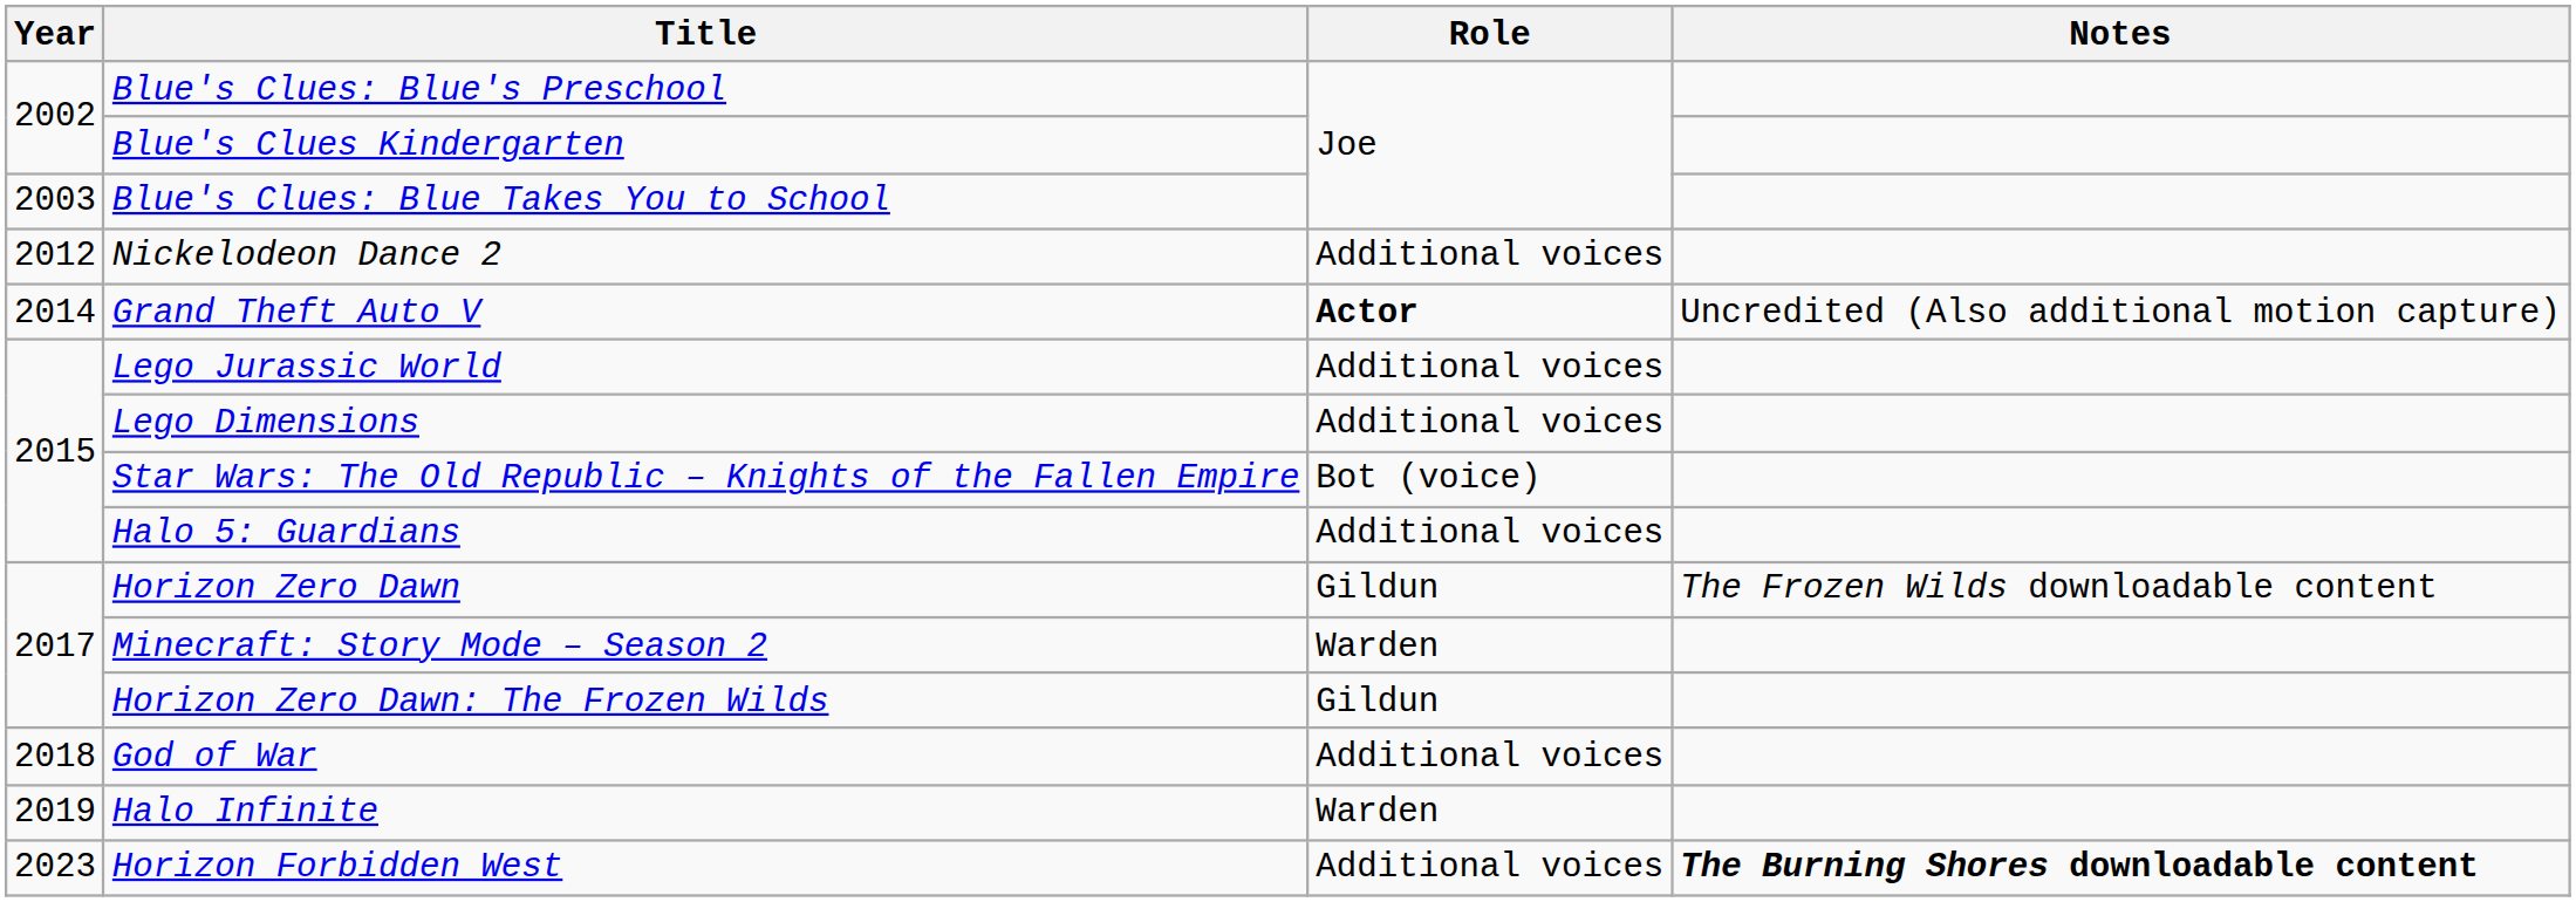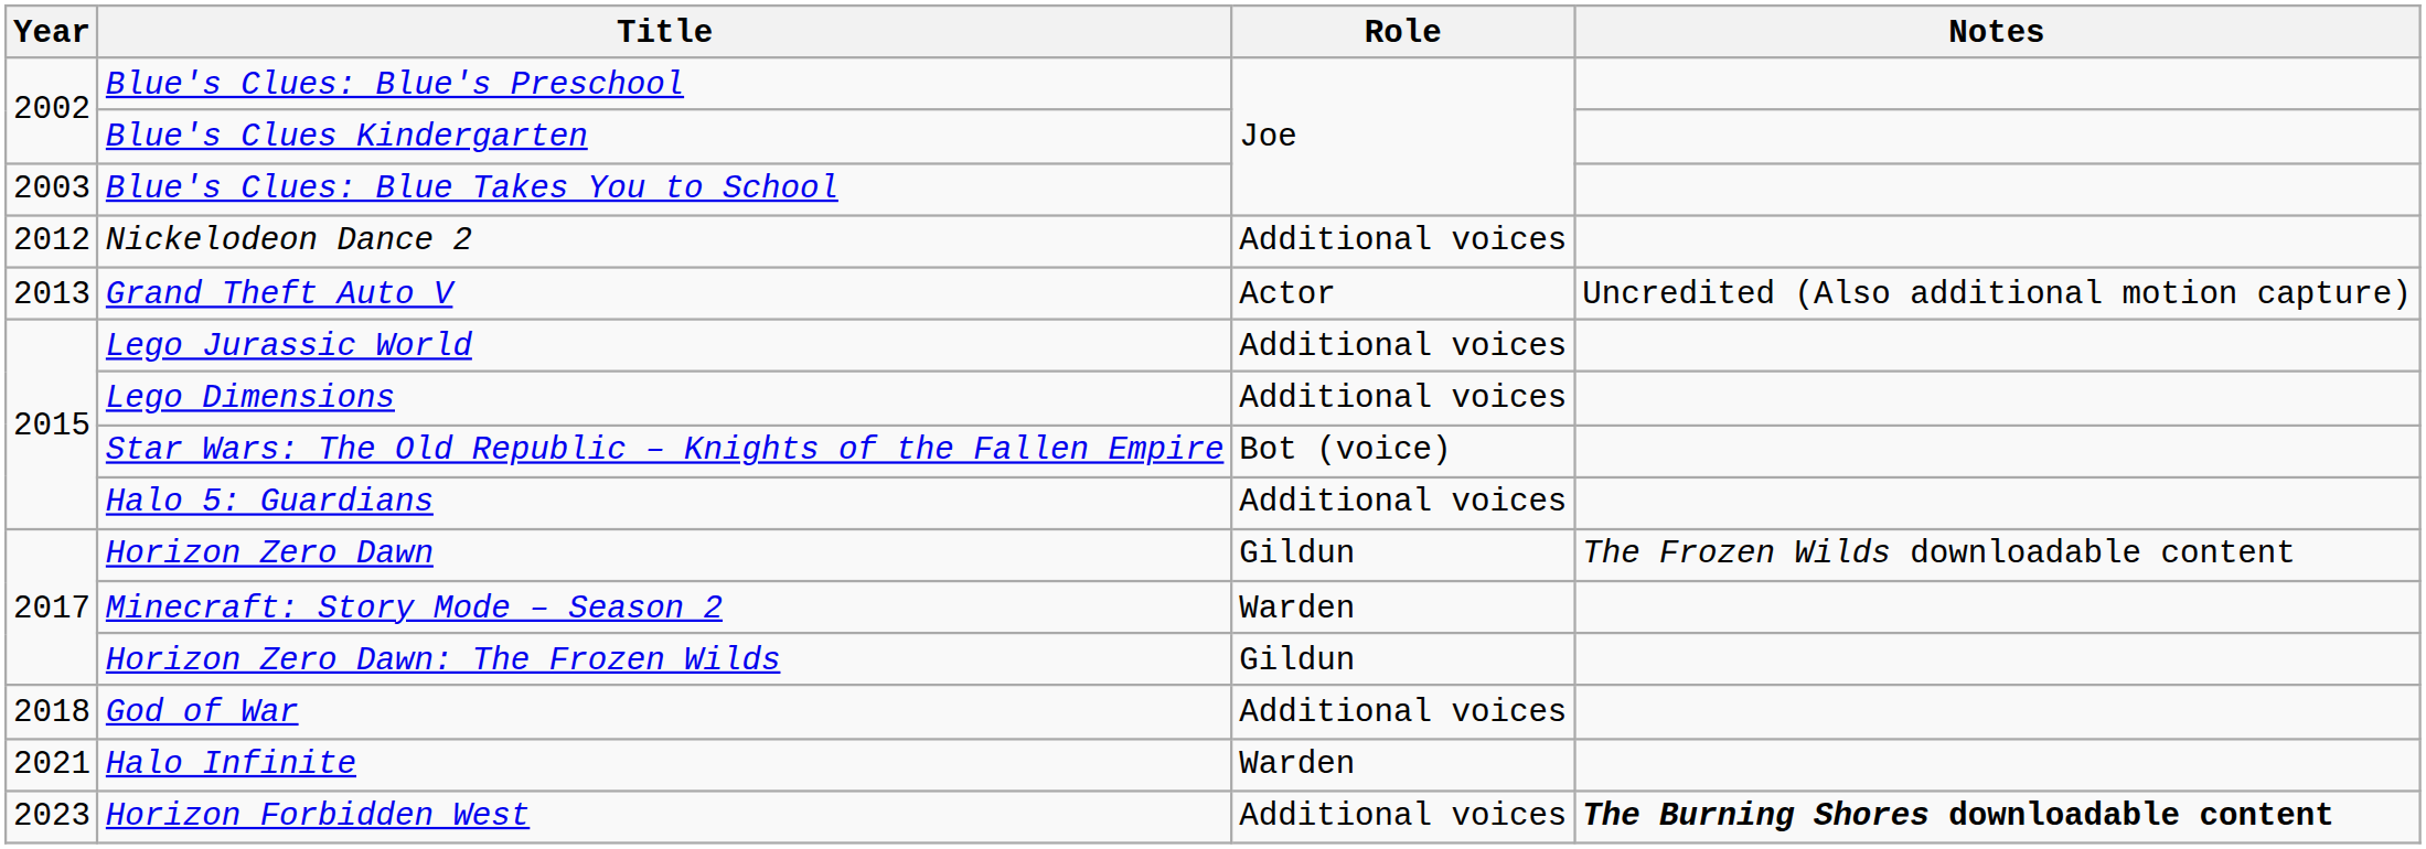Grand Theft Auto V | Year: 2014 -> 2013
Grand Theft Auto V | Role: bold -> normal
Halo Infinite | Year: 2019 -> 2021
